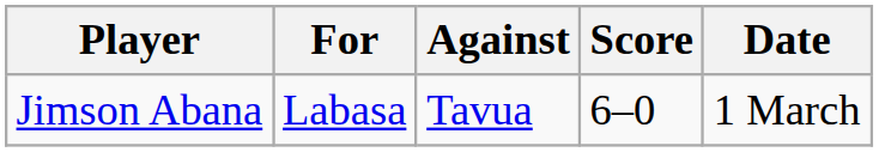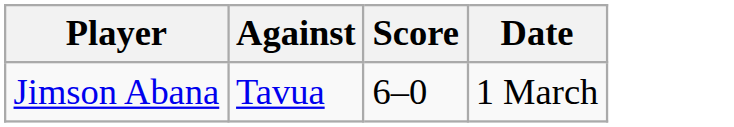- column: For | Labasa
